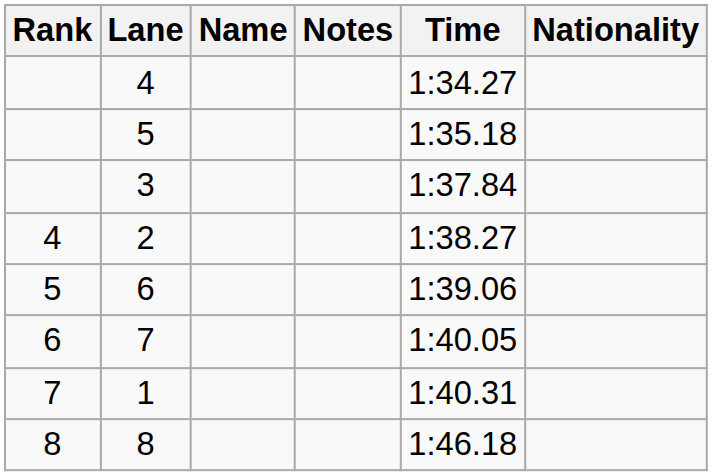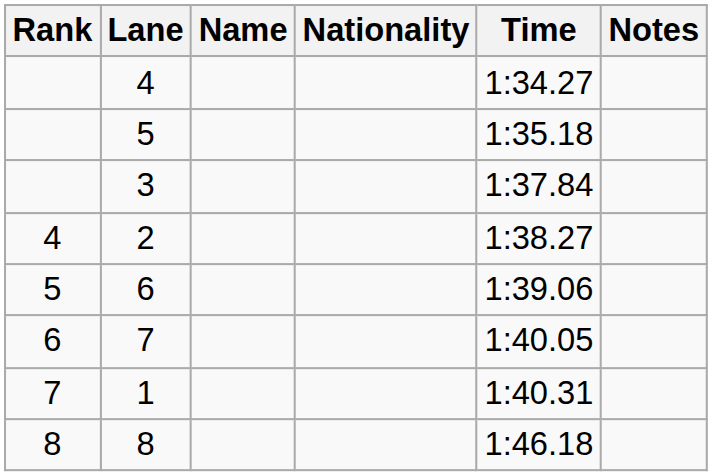columns swapped: Nationality <-> Notes
